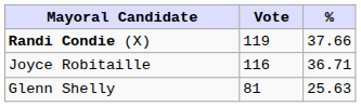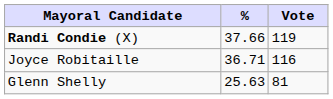columns swapped: Vote <-> %
